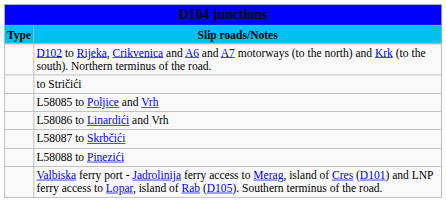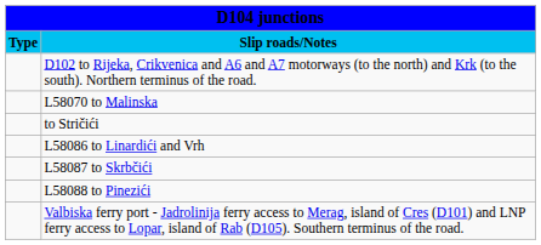+ row: L58070 to Malinska
- row: L58085 to Poljice and Vrh
